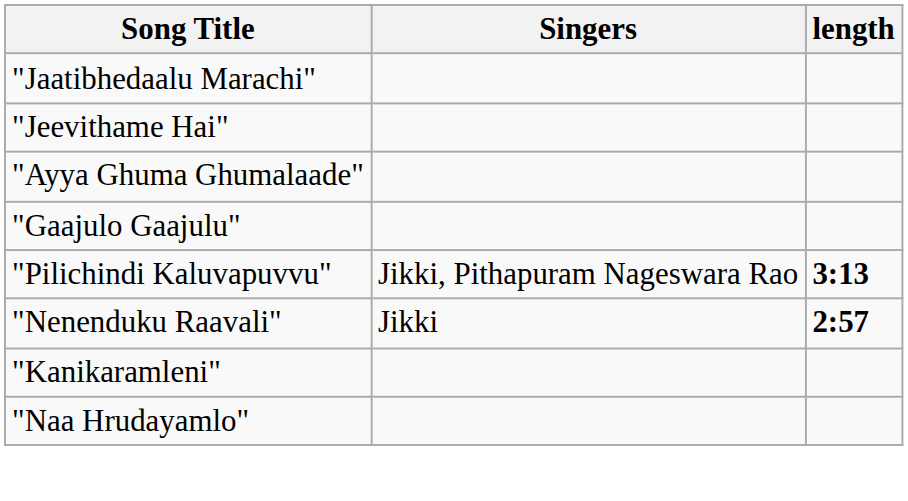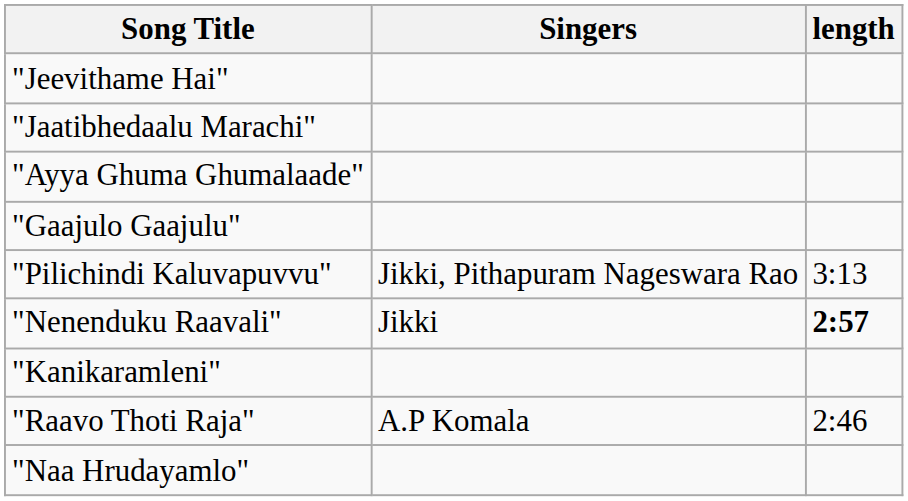rows swapped: "Jeevithame Hai" <-> "Jaatibhedaalu Marachi"
"Pilichindi Kaluvapuvvu" | length: bold -> normal
+ row: "Raavo Thoti Raja" | A.P Komala | 2:46
